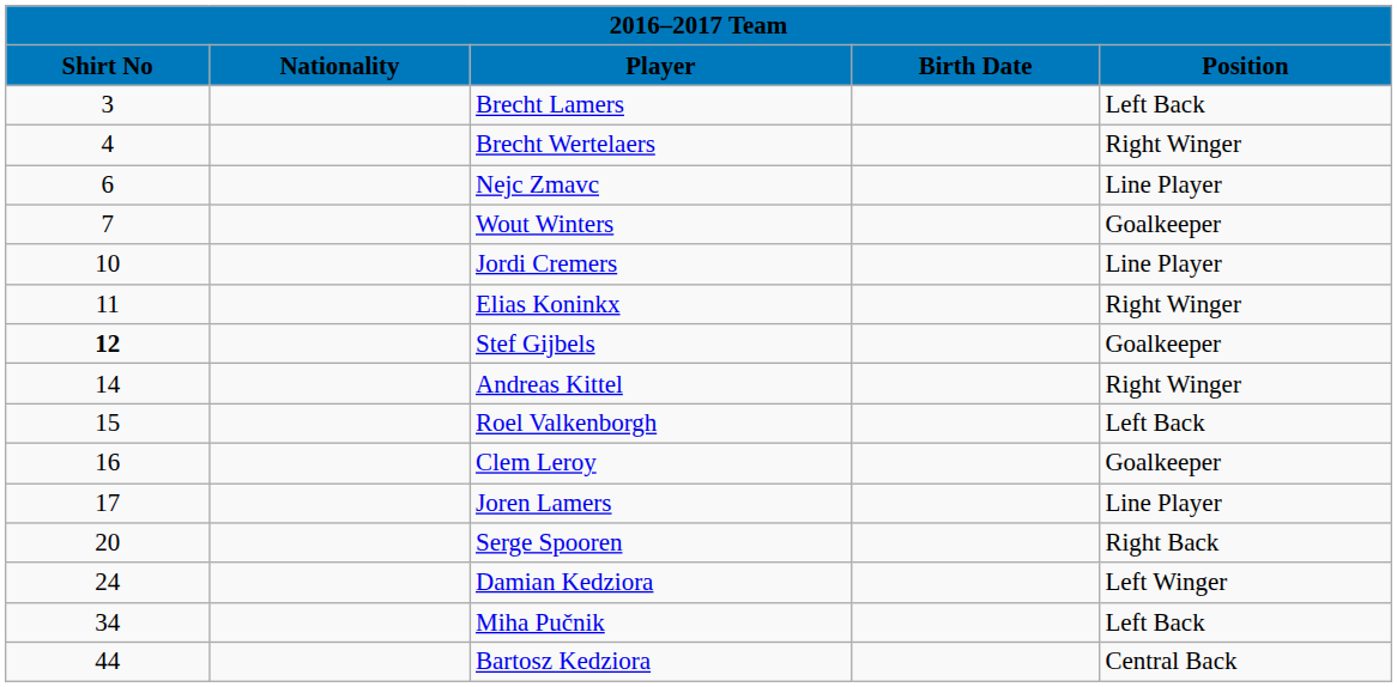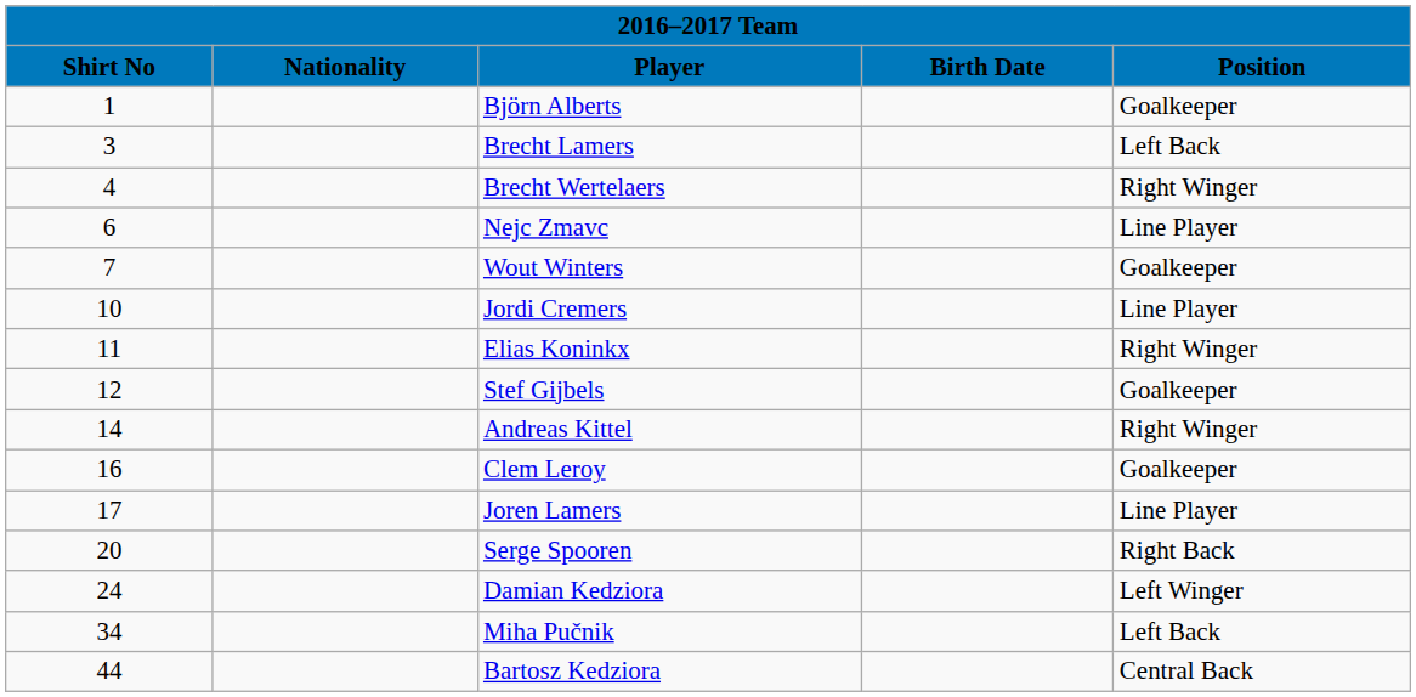+ row: 1 | Björn Alberts | Goalkeeper
Stef Gijbels | Shirt No: bold -> normal
- row: 15 | Roel Valkenborgh | Left Back
